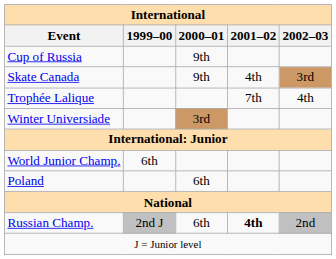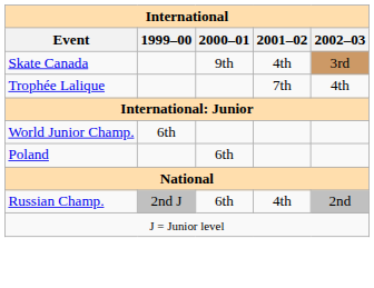- row: Cup of Russia | 9th
- row: Winter Universiade | 3rd
Russian Champ. | 2001–02: bold -> normal
